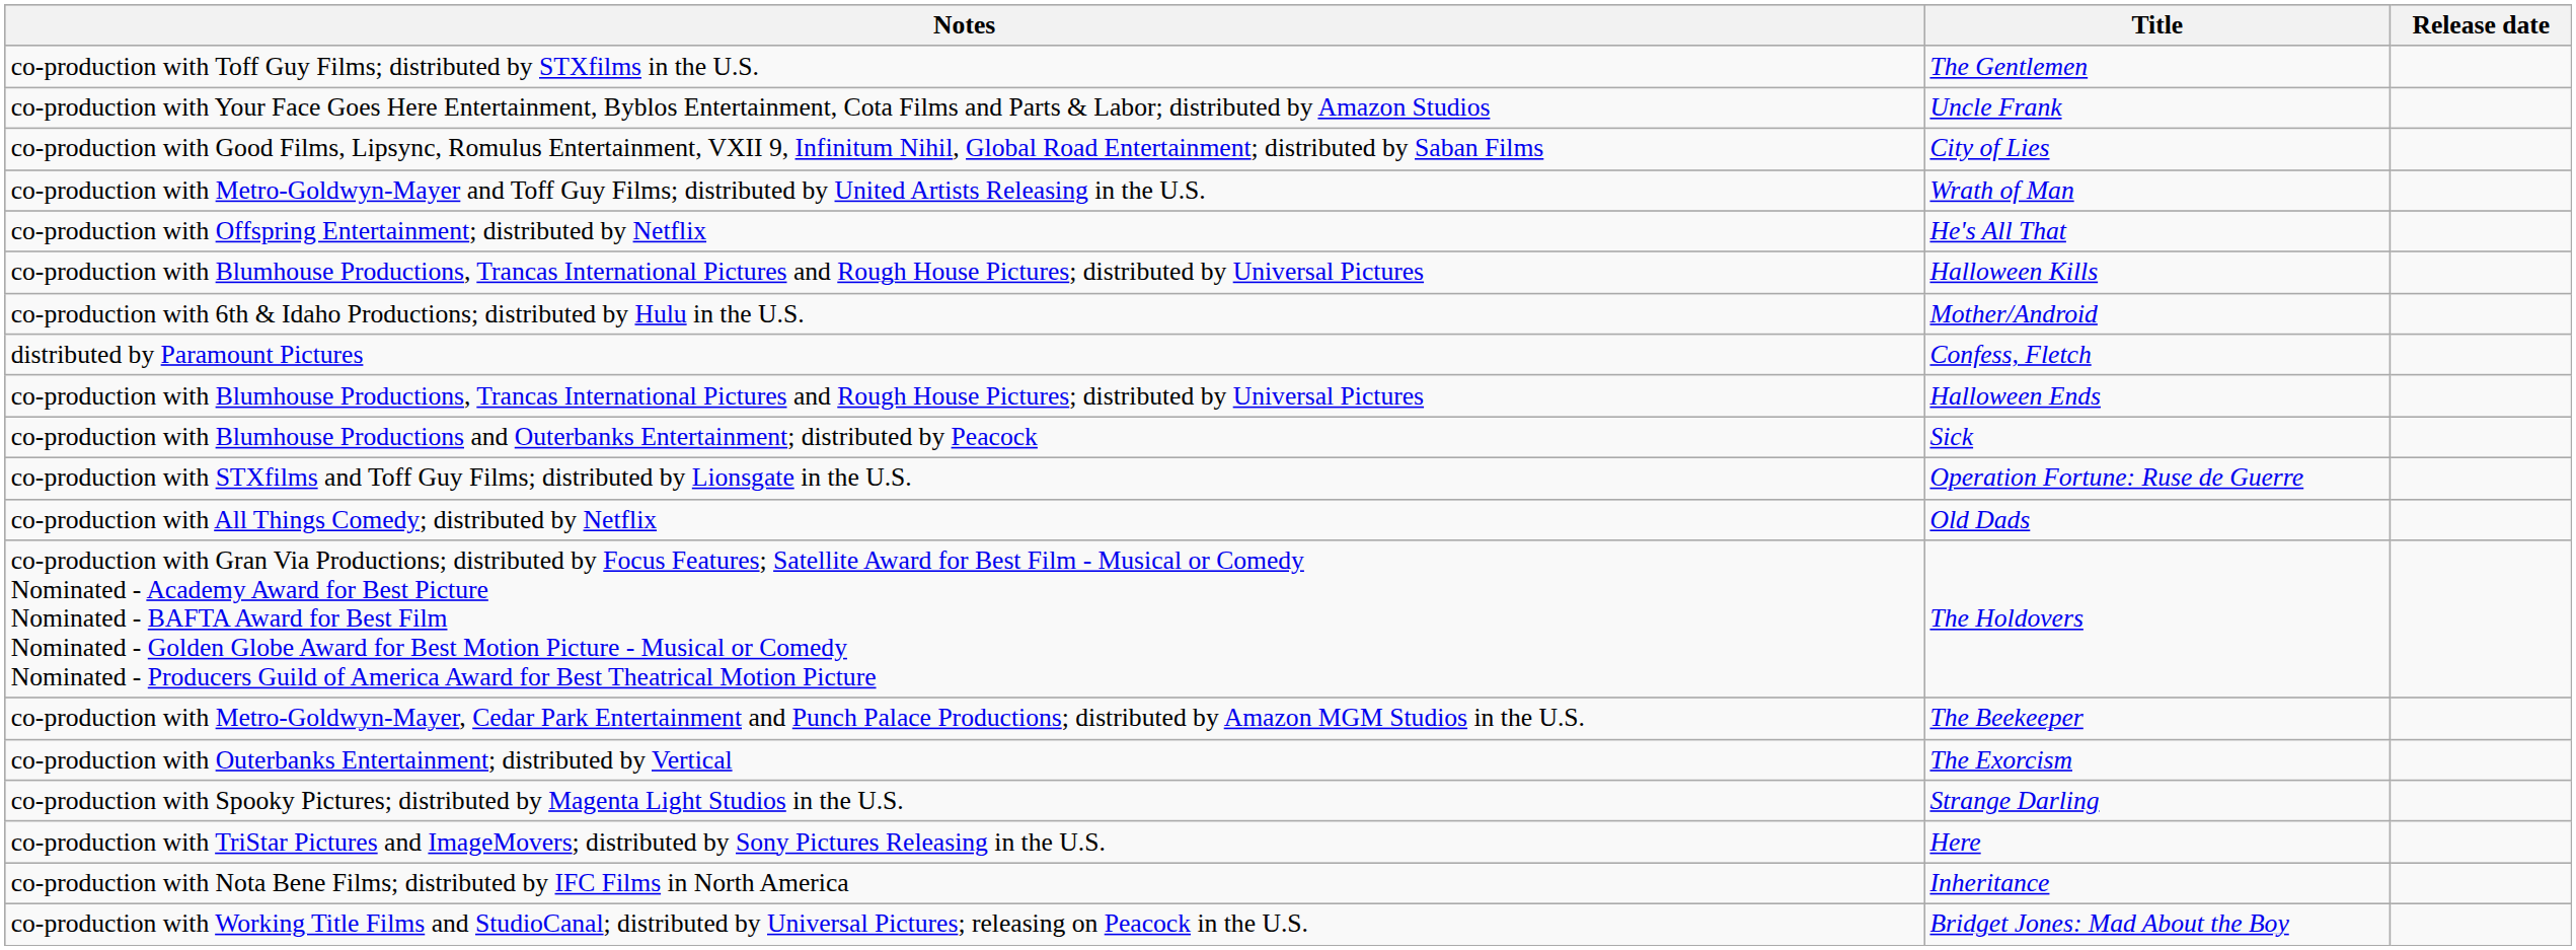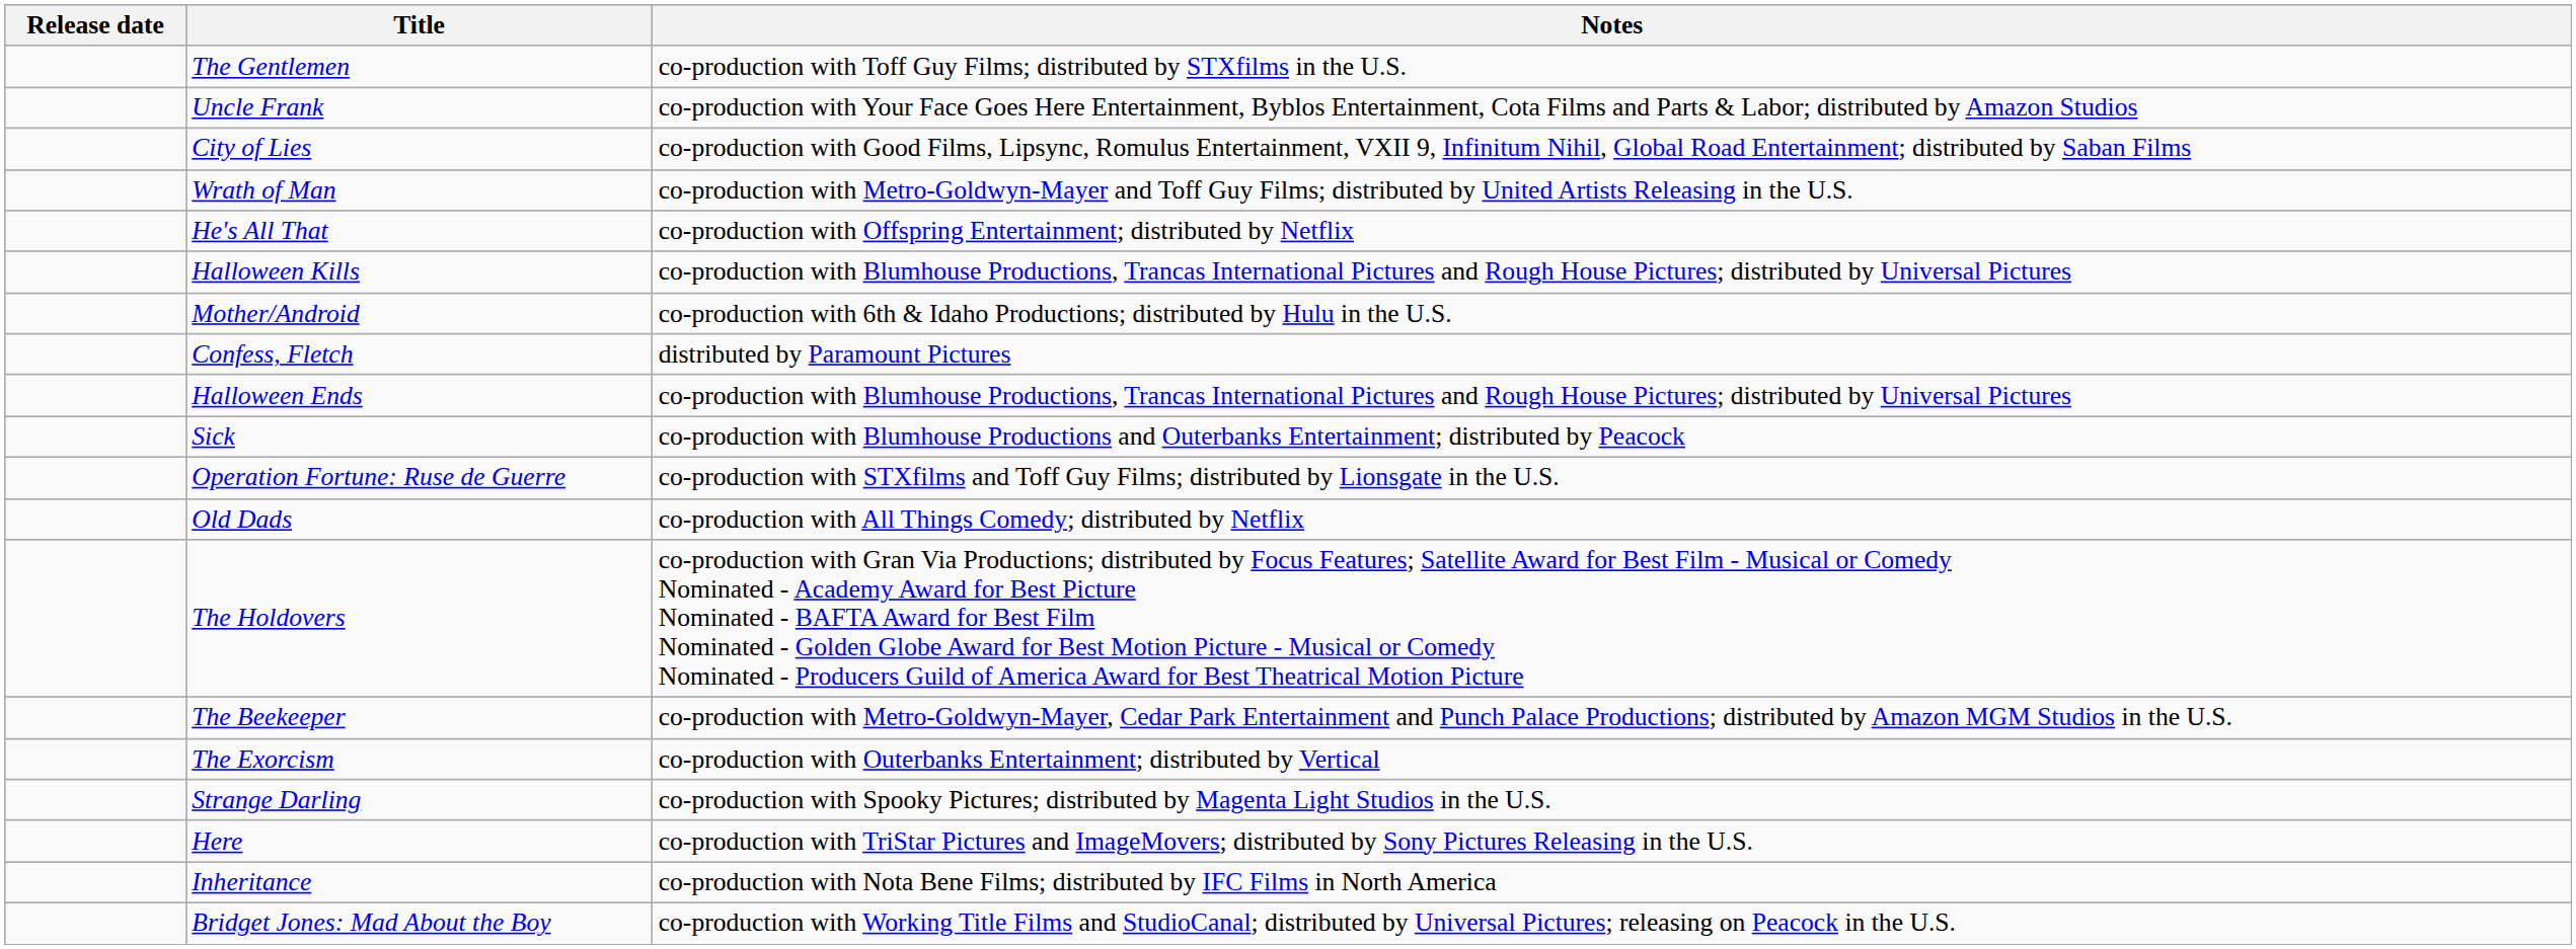columns swapped: Release date <-> Notes
